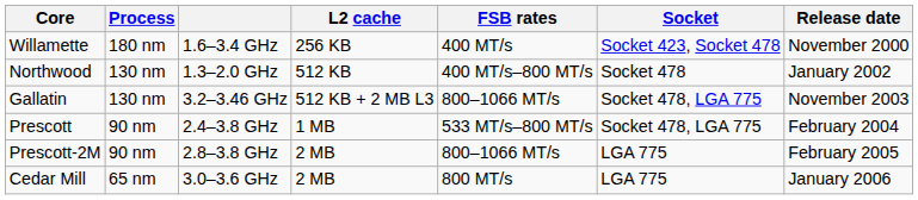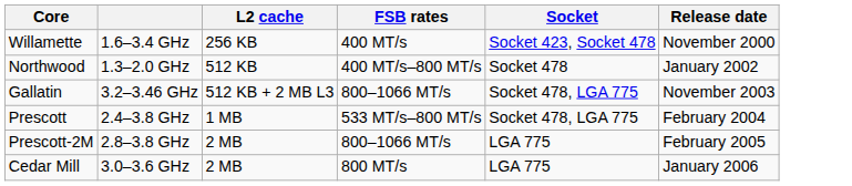- column: Process | 180 nm | 130 nm | 130 nm | 90 nm | 90 nm | 65 nm
